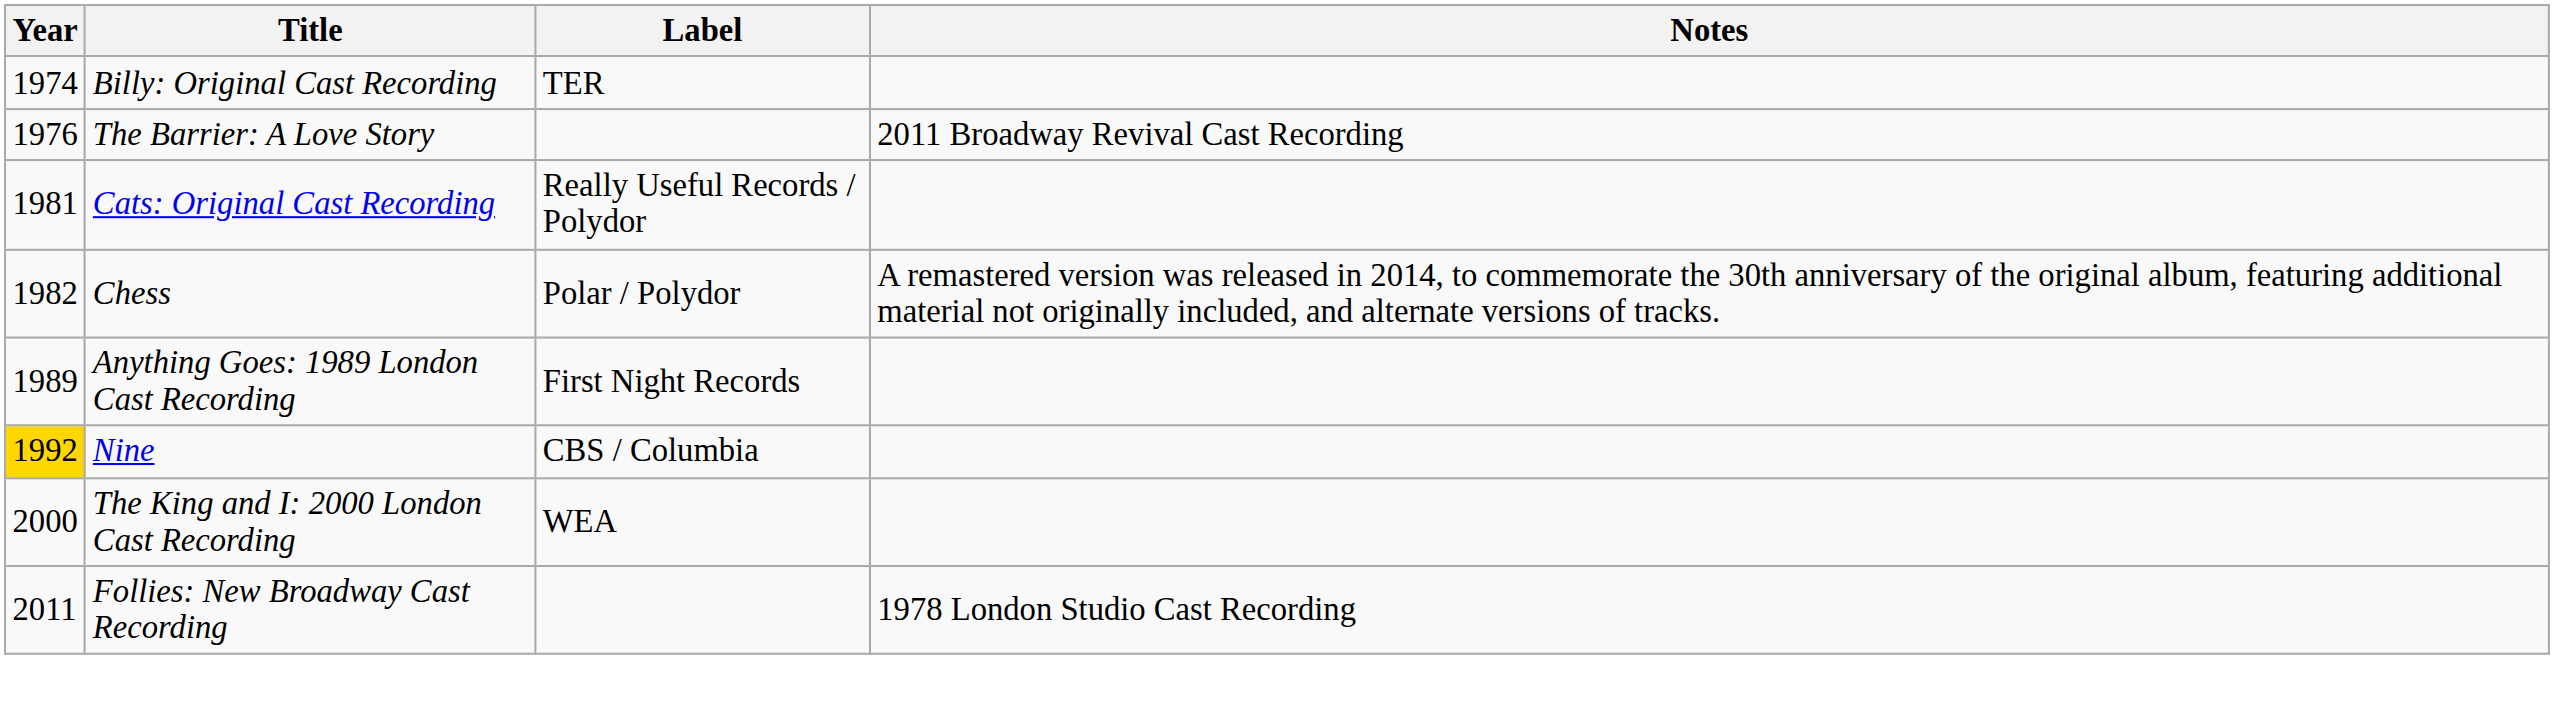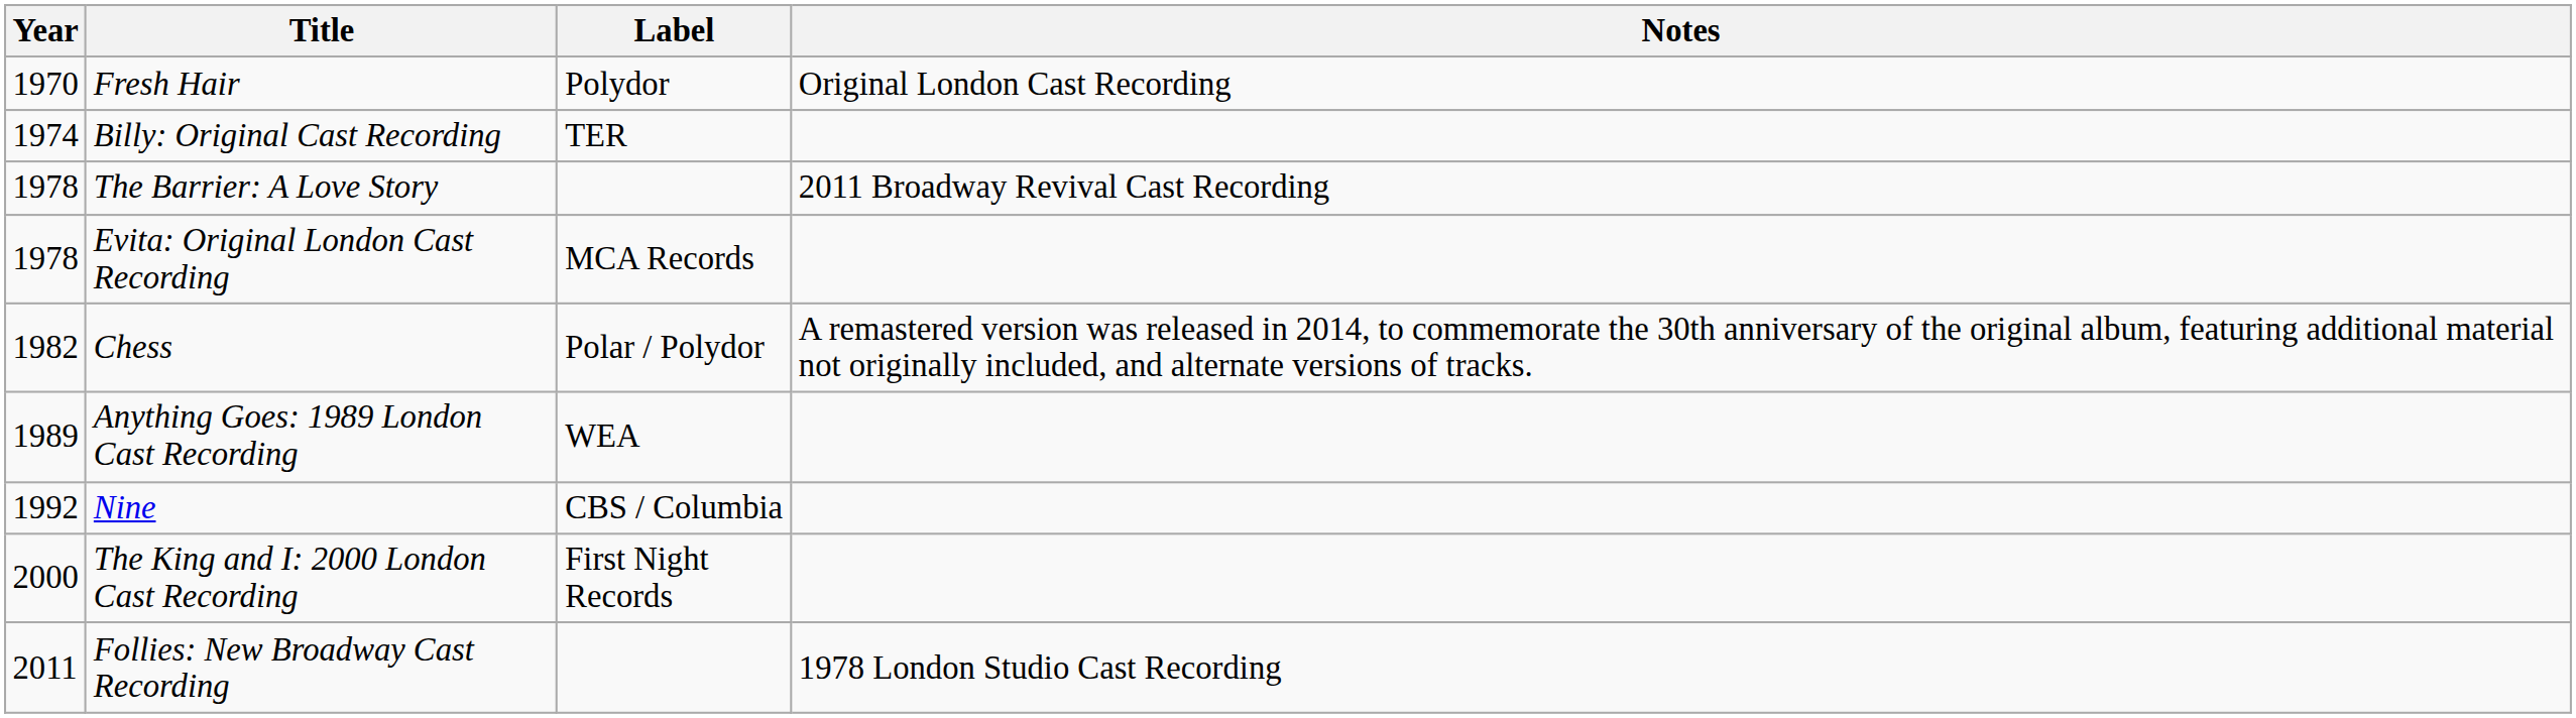+ row: 1970 | Fresh Hair | Polydor | Original London Cast Recording
The Barrier: A Love Story | Year: 1976 -> 1978
+ row: 1978 | Evita: Original London Cast Recording | MCA Records
- row: 1981 | Cats: Original Cast Recording | Really Useful Records / Polydor
Anything Goes: 1989 London Cast Recording | Label: First Night Records -> WEA
Nine | Year: gold background -> no background
The King and I: 2000 London Cast Recording | Label: WEA -> First Night Records
